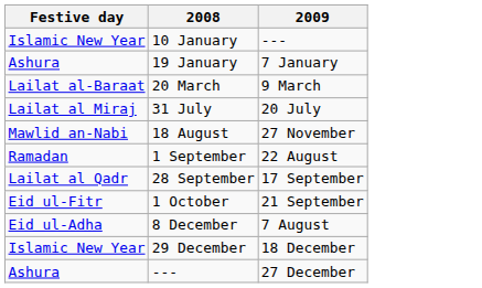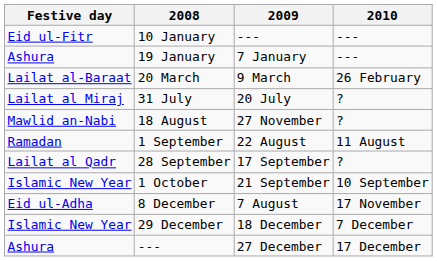+ column: 2010 | --- | --- | 26 February | ? | ? | 11 August | ? | 10 September | 17 November | 7 December | 17 December
10 January | Festive day: Islamic New Year -> Eid ul-Fitr
1 October | Festive day: Eid ul-Fitr -> Islamic New Year
